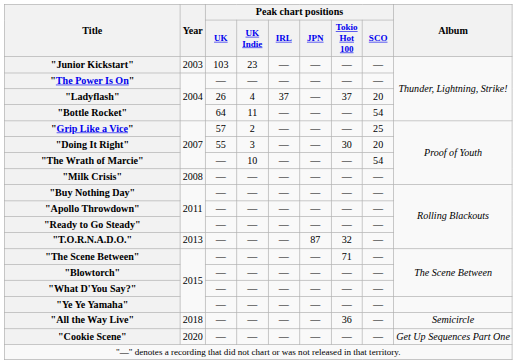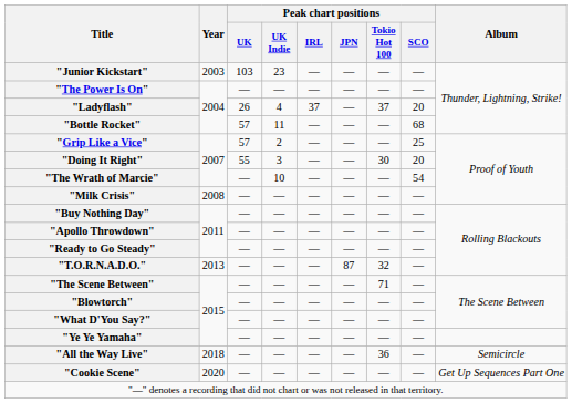"Bottle Rocket" | Peak chart positions / UK: 64 -> 57
"Bottle Rocket" | Peak chart positions / SCO: 54 -> 68
